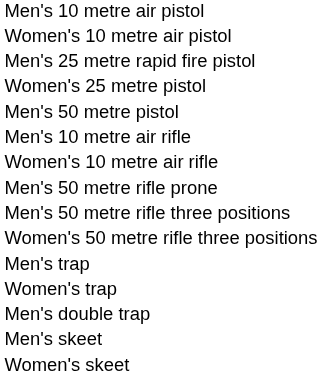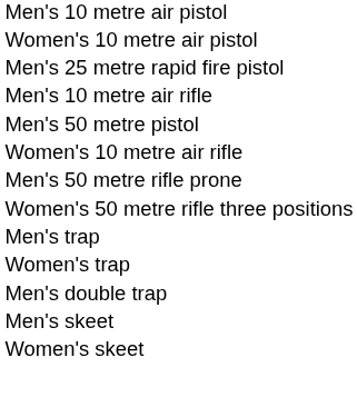- row: Women's 25 metre pistol
rows swapped: Men's 50 metre pistol <-> Men's 10 metre air rifle
- row: Men's 50 metre rifle three positions
